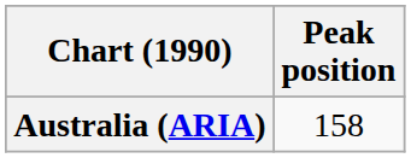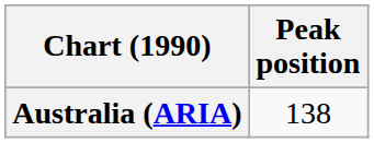Australia (ARIA) | Peak position: 158 -> 138
